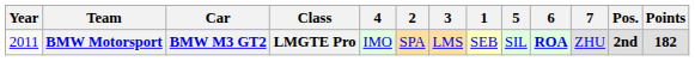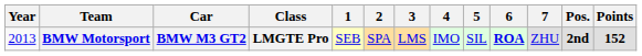columns swapped: 1 <-> 4
BMW Motorsport | Year: 2011 -> 2013
BMW Motorsport | Points: 182 -> 152
